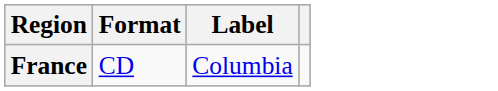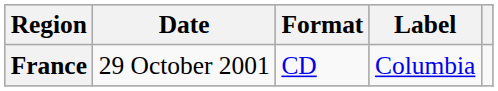+ column: Date | 29 October 2001
